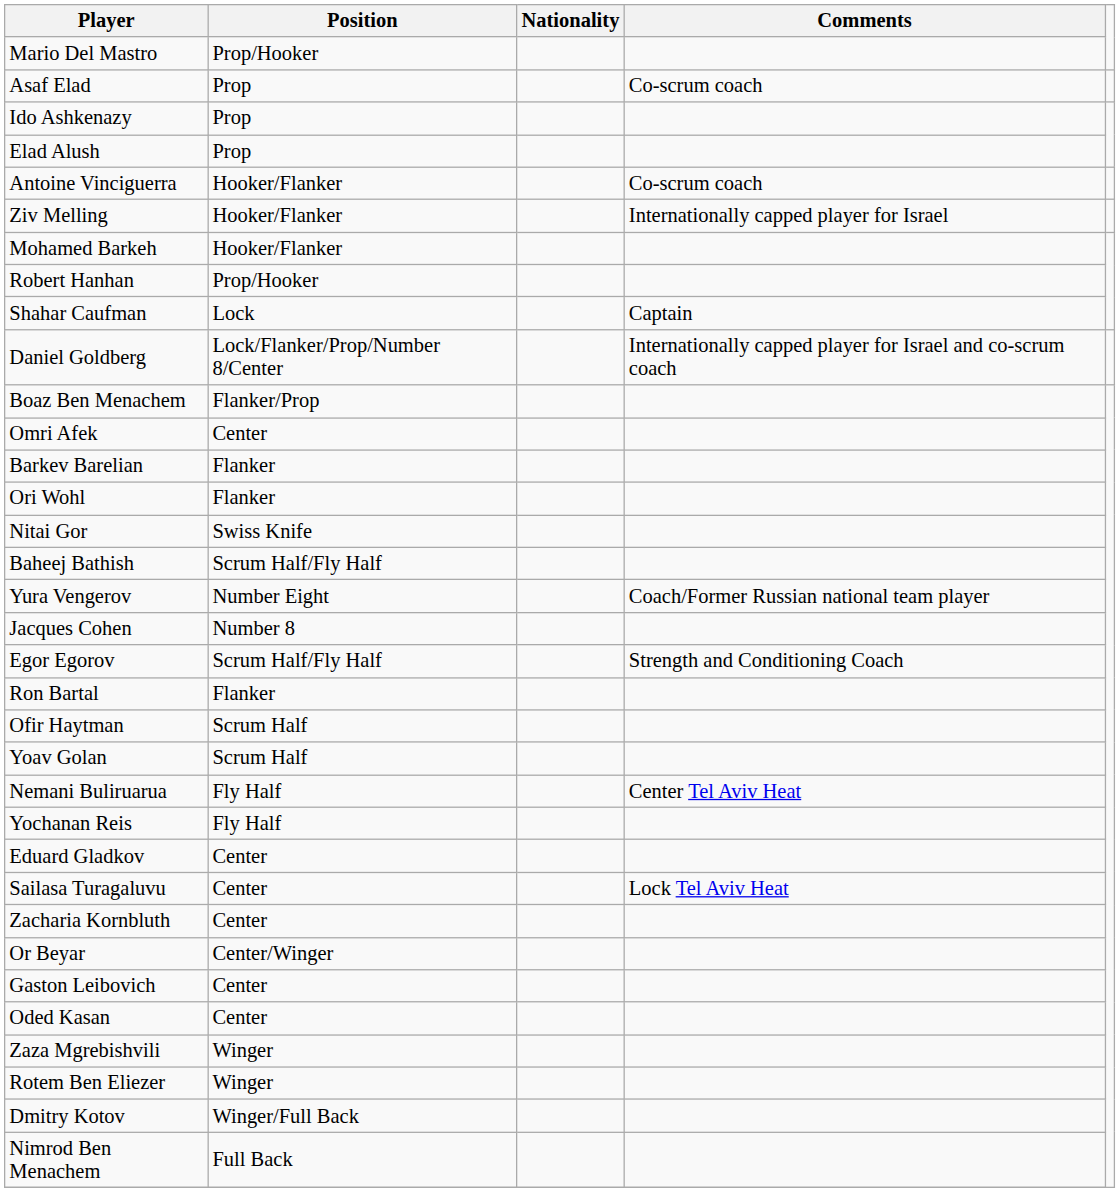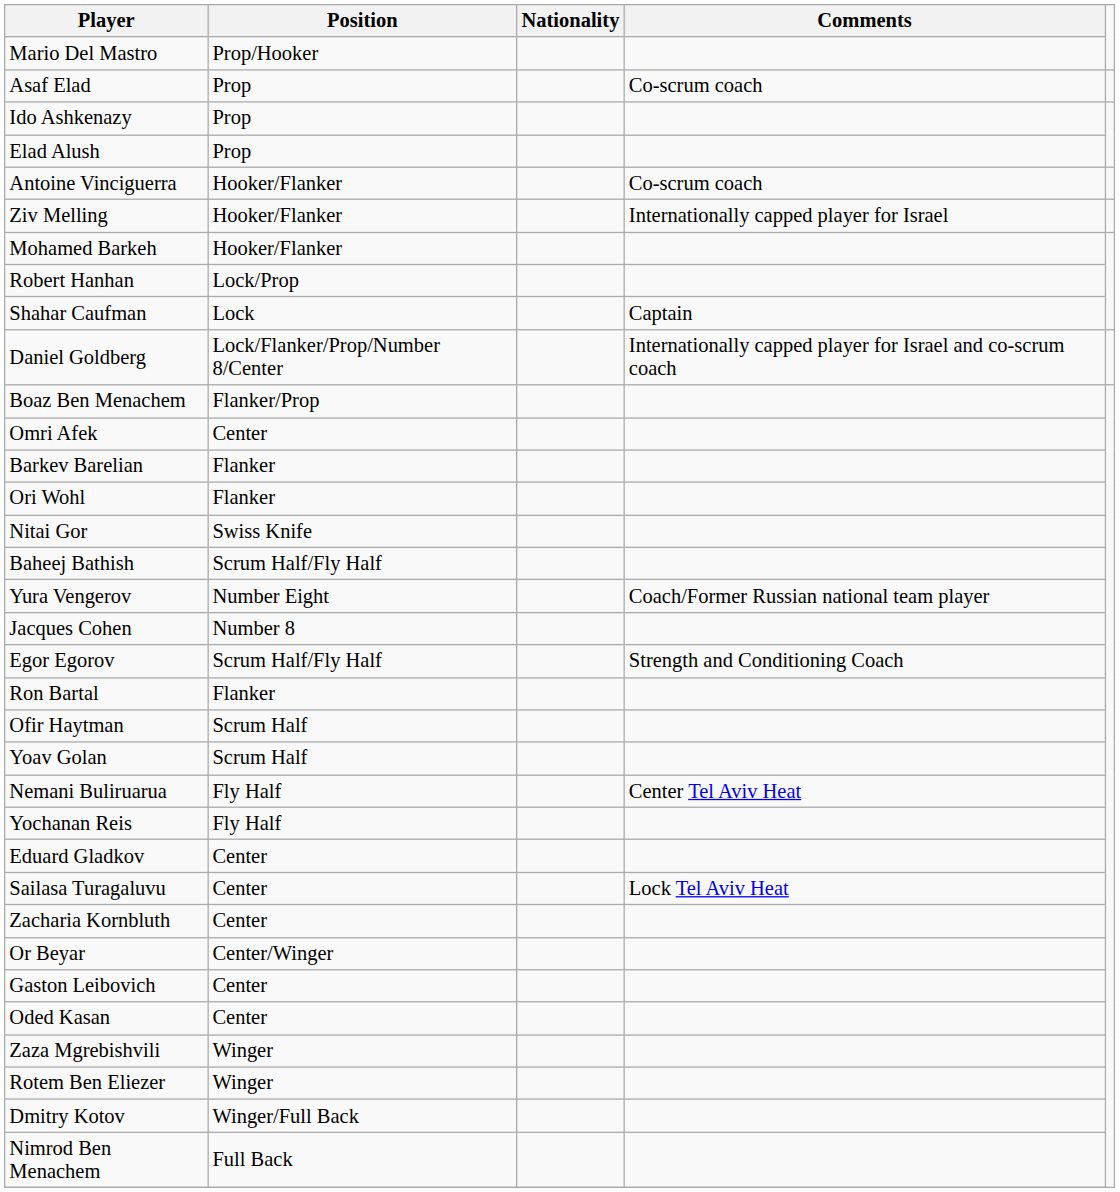Robert Hanhan | Position: Prop/Hooker -> Lock/Prop
